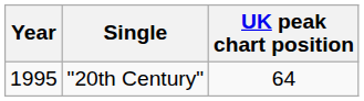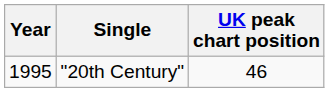"20th Century" | UK peak chart position: 64 -> 46
